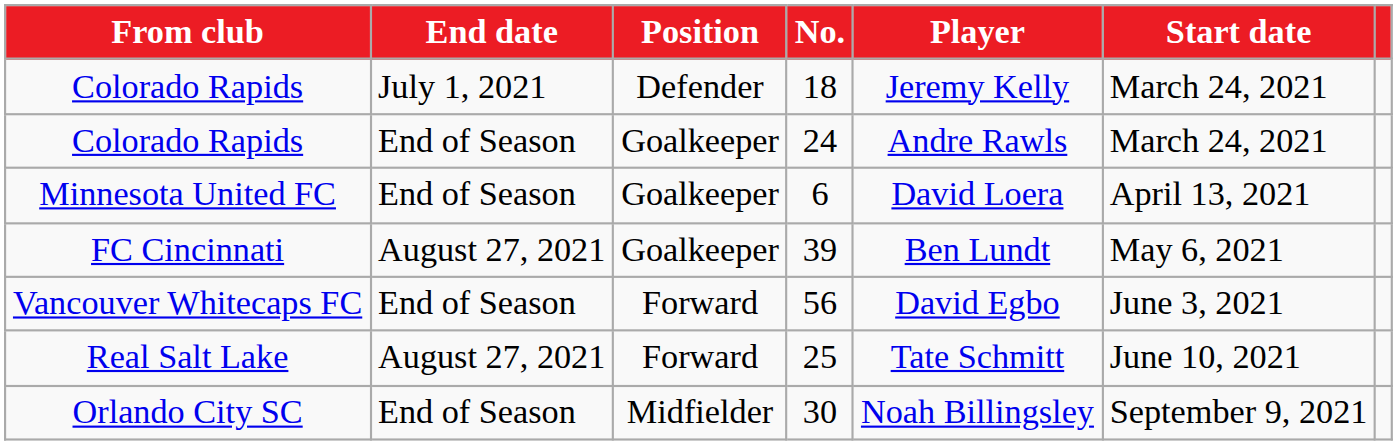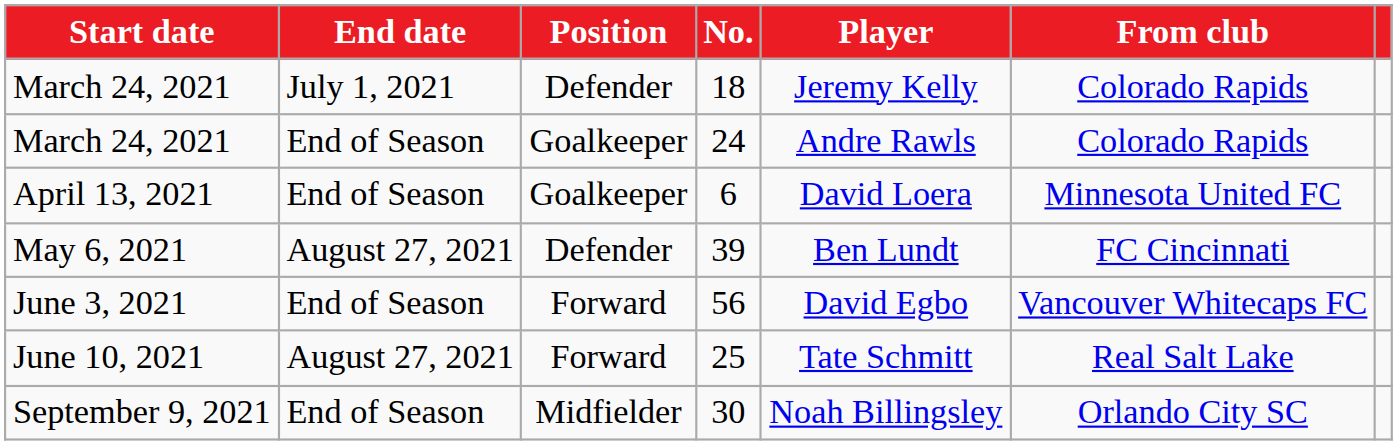columns swapped: Start date <-> From club
39 | Position: Goalkeeper -> Defender
